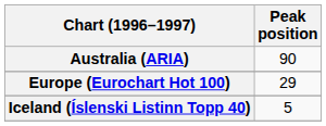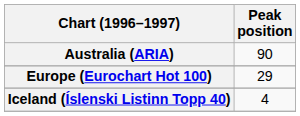Iceland (Íslenski Listinn Topp 40) | Peak position: 5 -> 4
